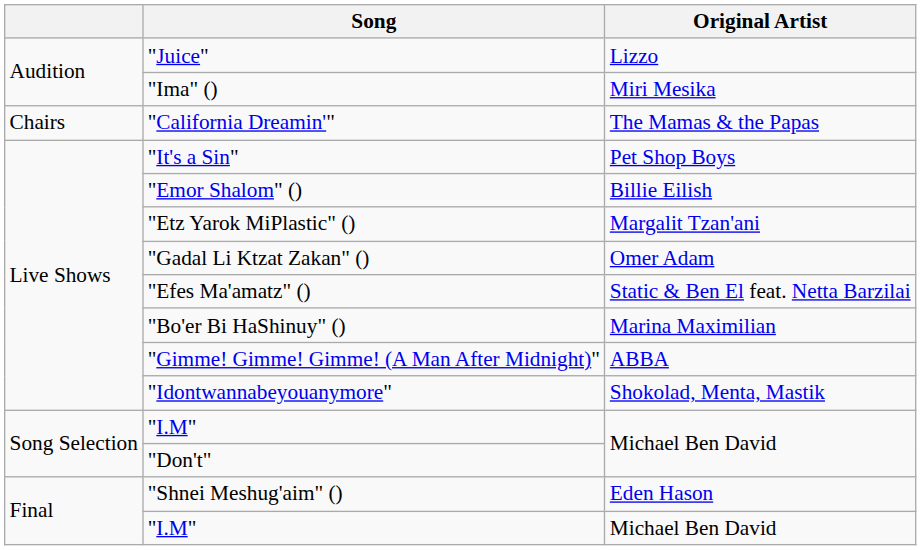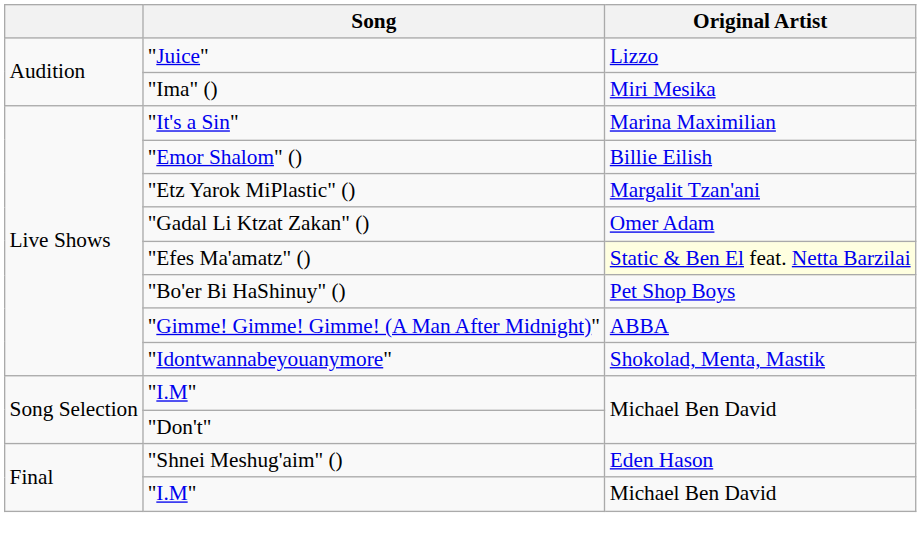- row: Chairs | "California Dreamin'" | The Mamas & the Papas
"It's a Sin" | Original Artist: Pet Shop Boys -> Marina Maximilian
"Efes Ma'amatz" () | Original Artist: no background -> lightyellow background
"Bo'er Bi HaShinuy" () | Original Artist: Marina Maximilian -> Pet Shop Boys
